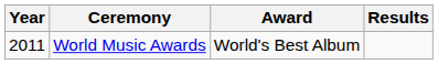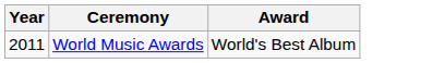- column: Results
